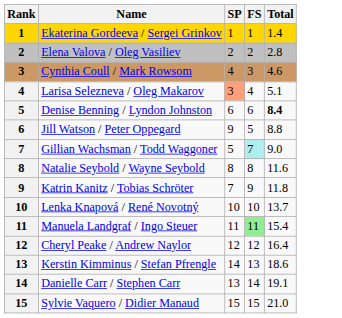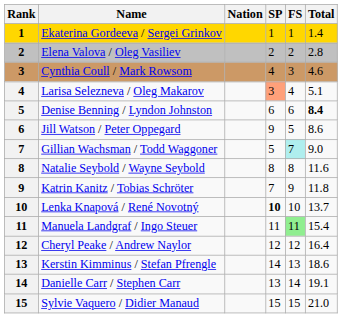+ column: Nation
Jill Watson / Peter Oppegard | Total: 8.8 -> 8.6
Lenka Knapová / René Novotný | SP: normal -> bold
